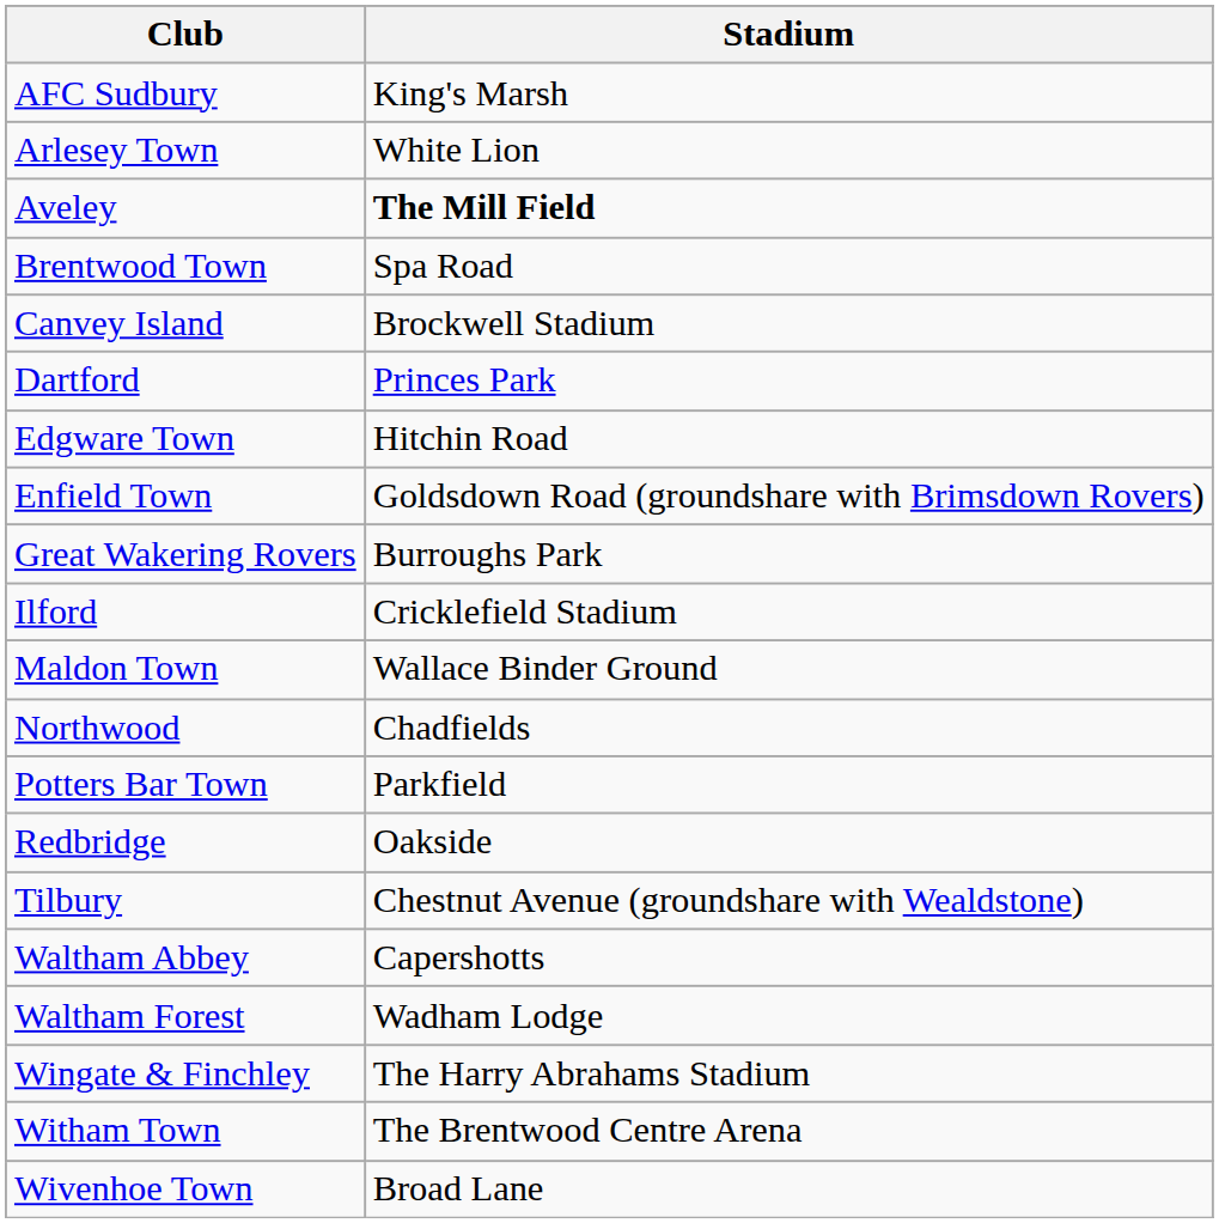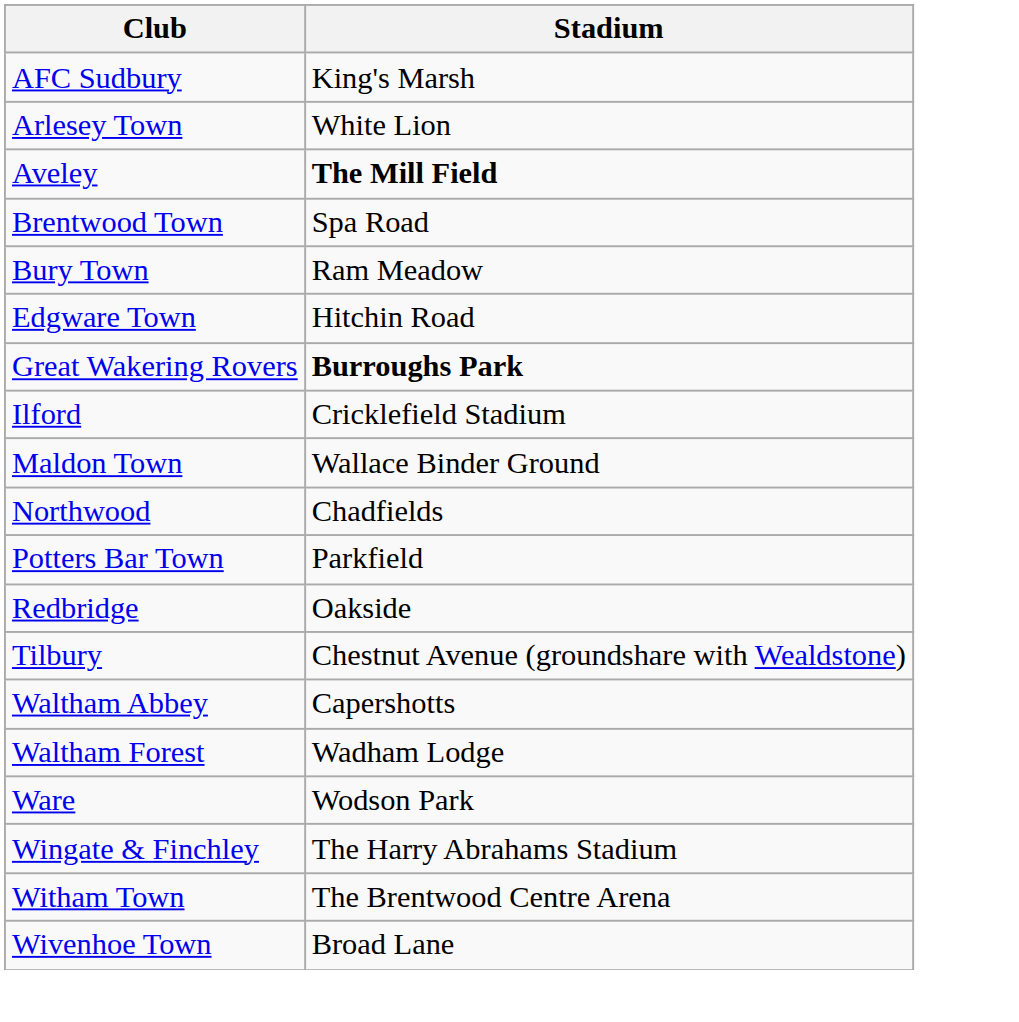+ row: Bury Town | Ram Meadow
- row: Canvey Island | Brockwell Stadium
- row: Dartford | Princes Park
- row: Enfield Town | Goldsdown Road (groundshare with Brimsdown Rovers)
Great Wakering Rovers | Stadium: normal -> bold
+ row: Ware | Wodson Park
